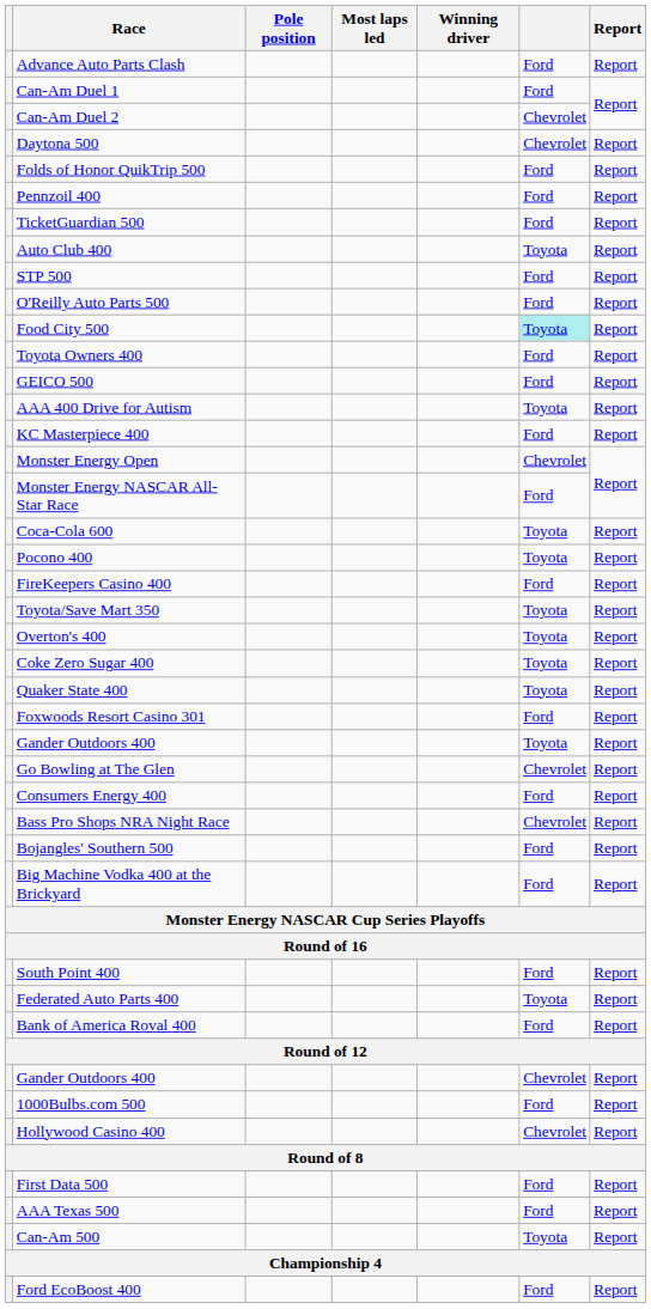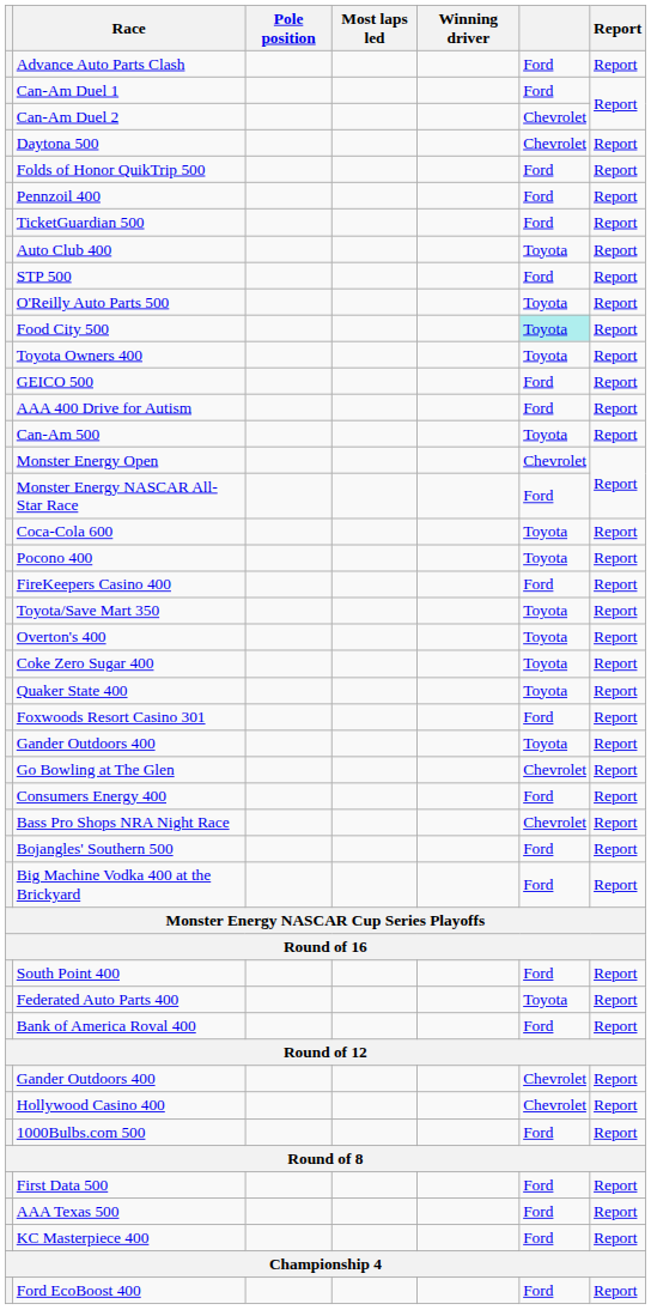O'Reilly Auto Parts 500 | column 6: Ford -> Toyota
Toyota Owners 400 | column 6: Ford -> Toyota
AAA 400 Drive for Autism | column 6: Toyota -> Ford
rows swapped: KC Masterpiece 400 <-> Can-Am 500
rows swapped: 1000Bulbs.com 500 <-> Hollywood Casino 400
